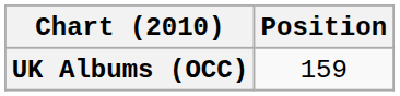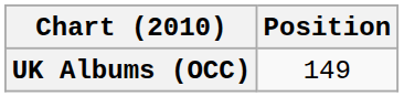UK Albums (OCC) | Position: 159 -> 149
